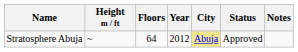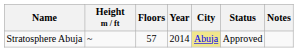Stratosphere Abuja | Floors: 64 -> 57
Stratosphere Abuja | Year: 2012 -> 2014
